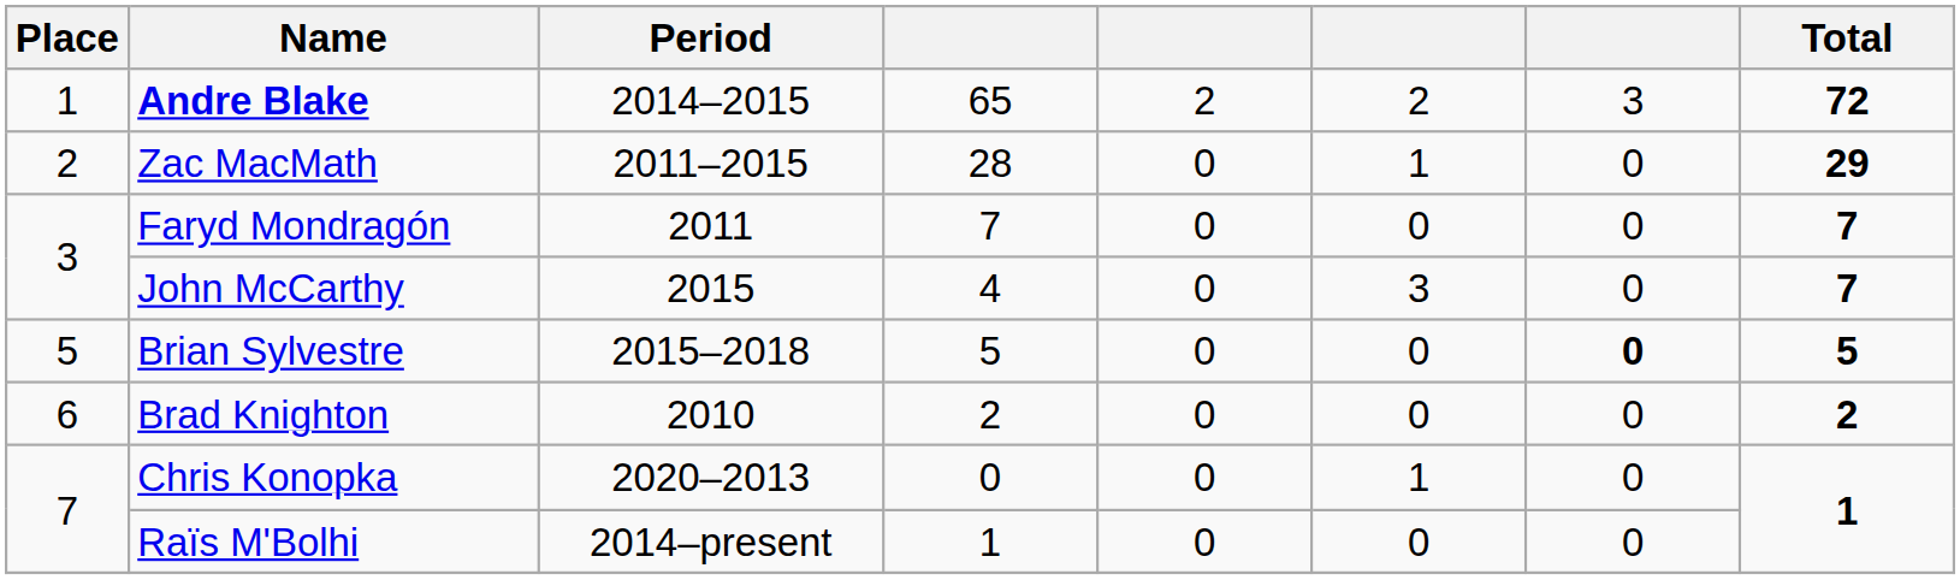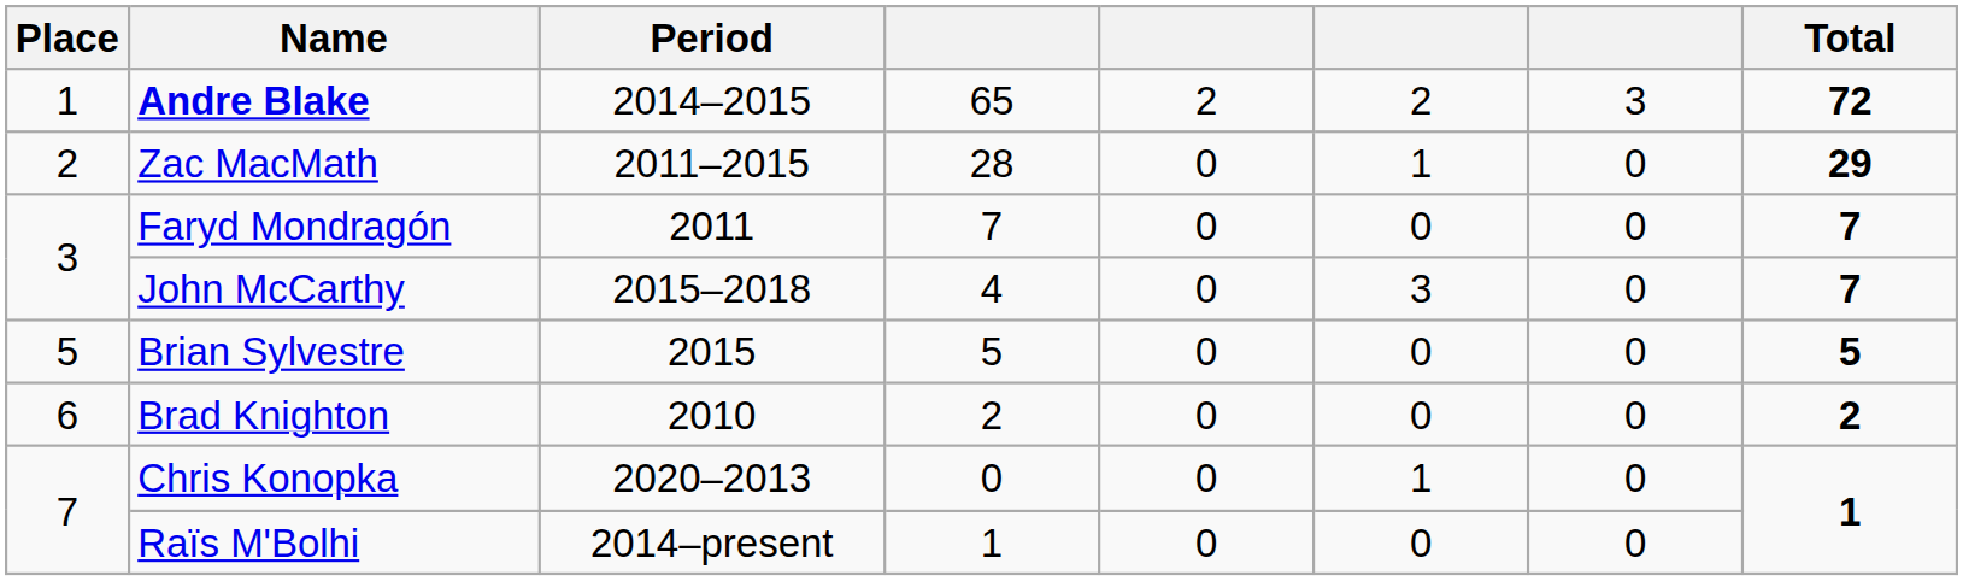John McCarthy | Period: 2015 -> 2015–2018
Brian Sylvestre | Period: 2015–2018 -> 2015
Brian Sylvestre | column 7: bold -> normal
